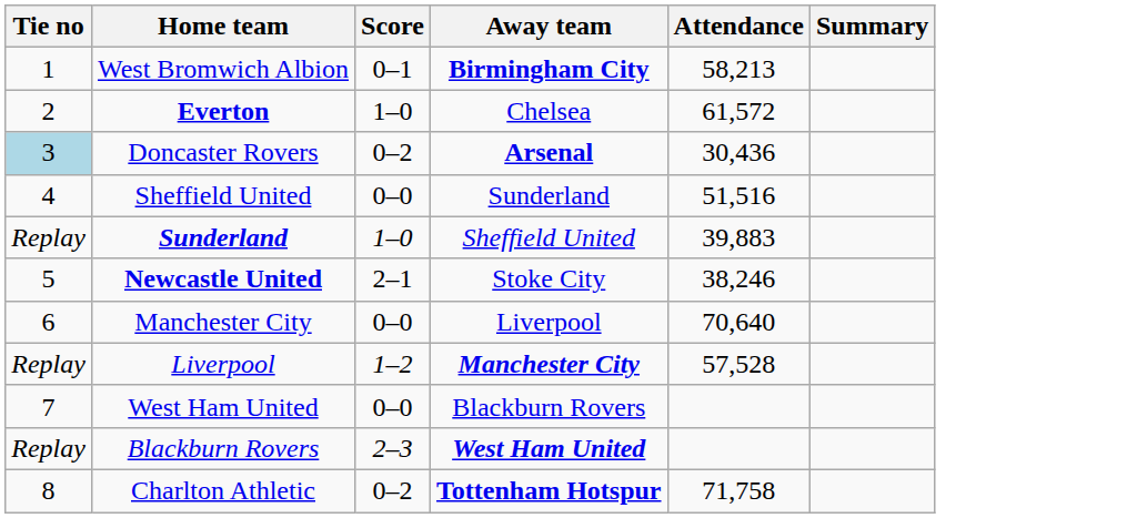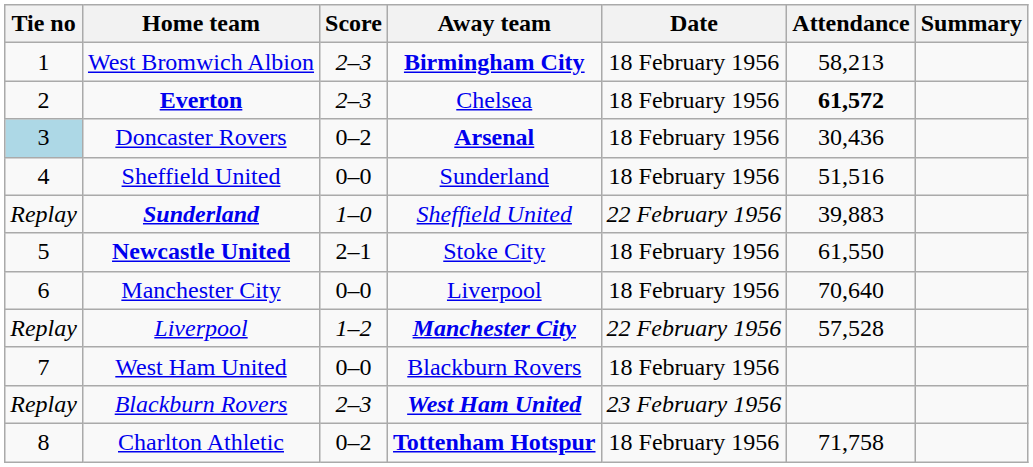+ column: Date | 18 February 1956 | 18 February 1956 | 18 February 1956 | 18 February 1956 | 22 February 1956 | 18 February 1956 | 18 February 1956 | 22 February 1956 | 18 February 1956 | 23 February 1956 | 18 February 1956
West Bromwich Albion | Score: 0–1 -> 2–3
Everton | Score: 1–0 -> 2–3
Everton | Attendance: normal -> bold
Newcastle United | Attendance: 38,246 -> 61,550
